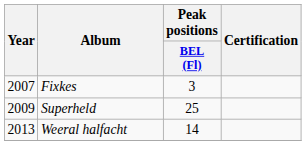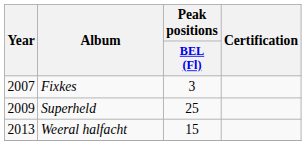Weeral halfacht | Peak positions / BEL (Fl): 14 -> 15
